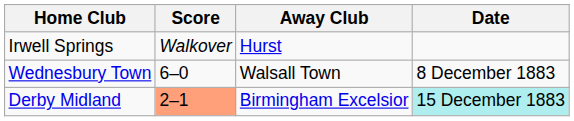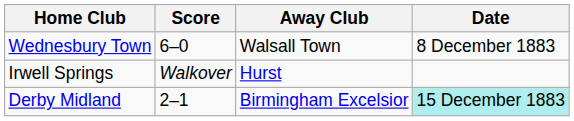rows swapped: Wednesbury Town <-> Irwell Springs
Derby Midland | Score: lightsalmon background -> no background
